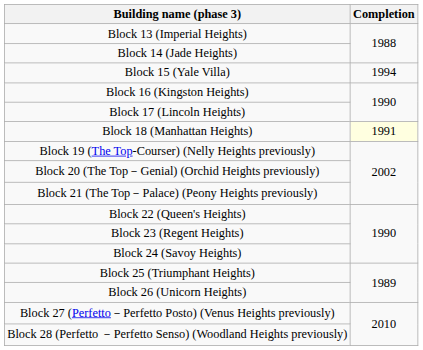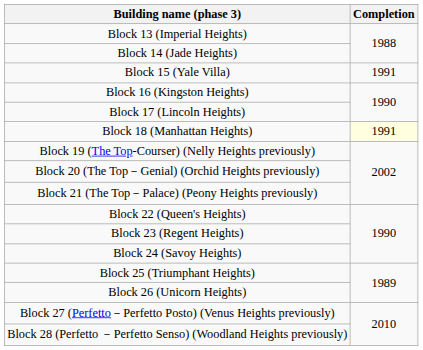Block 15 (Yale Villa) | Completion: 1994 -> 1991
